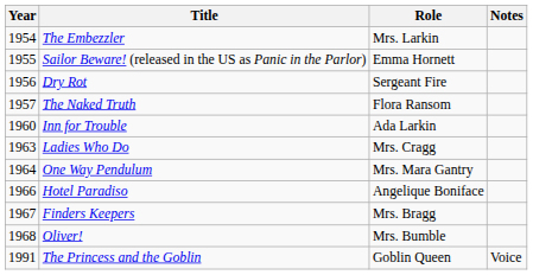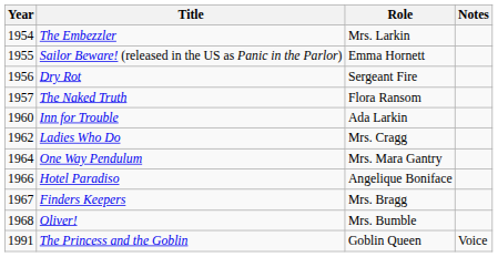Ladies Who Do | Year: 1963 -> 1962
